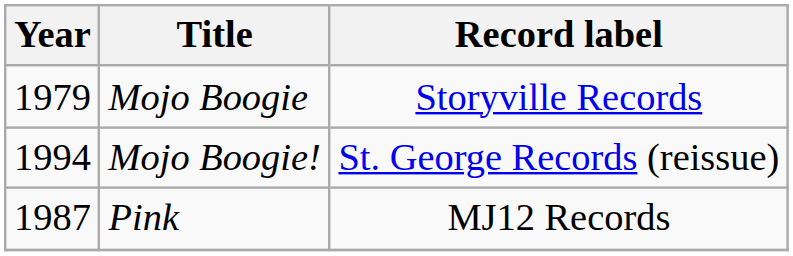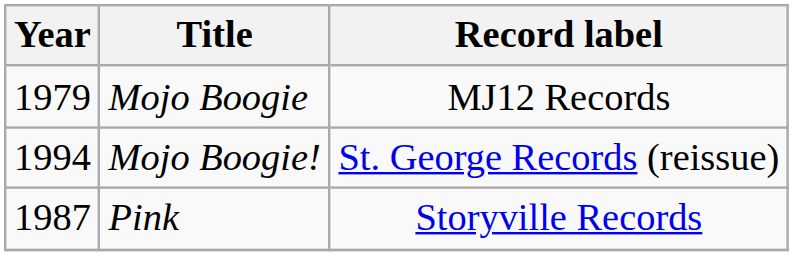Mojo Boogie | Record label: Storyville Records -> MJ12 Records
Pink | Record label: MJ12 Records -> Storyville Records
